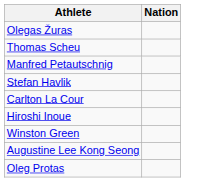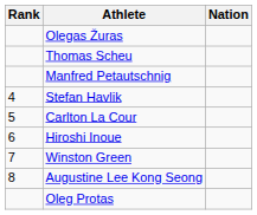+ column: Rank | 4 | 5 | 6 | 7 | 8
